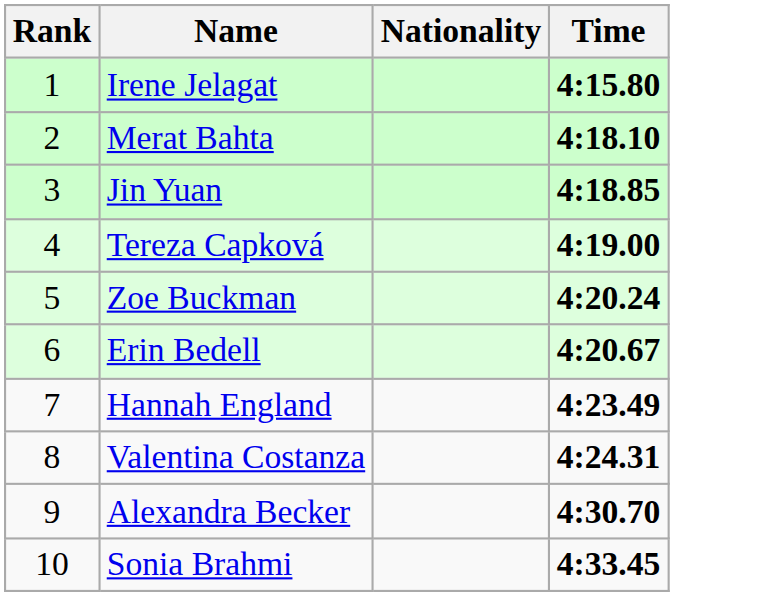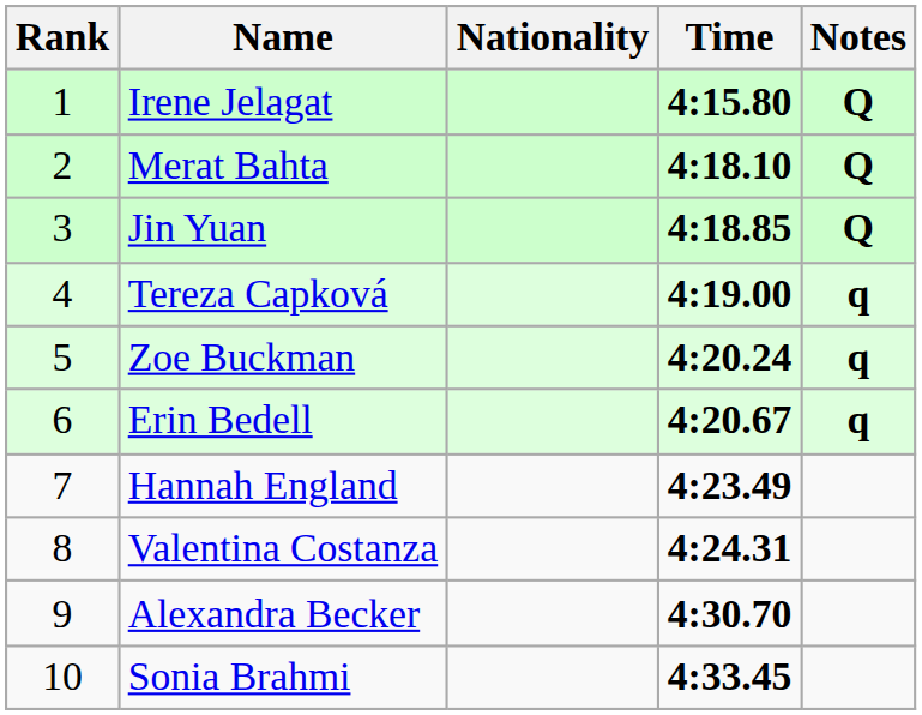+ column: Notes | Q | Q | Q | q | q | q
